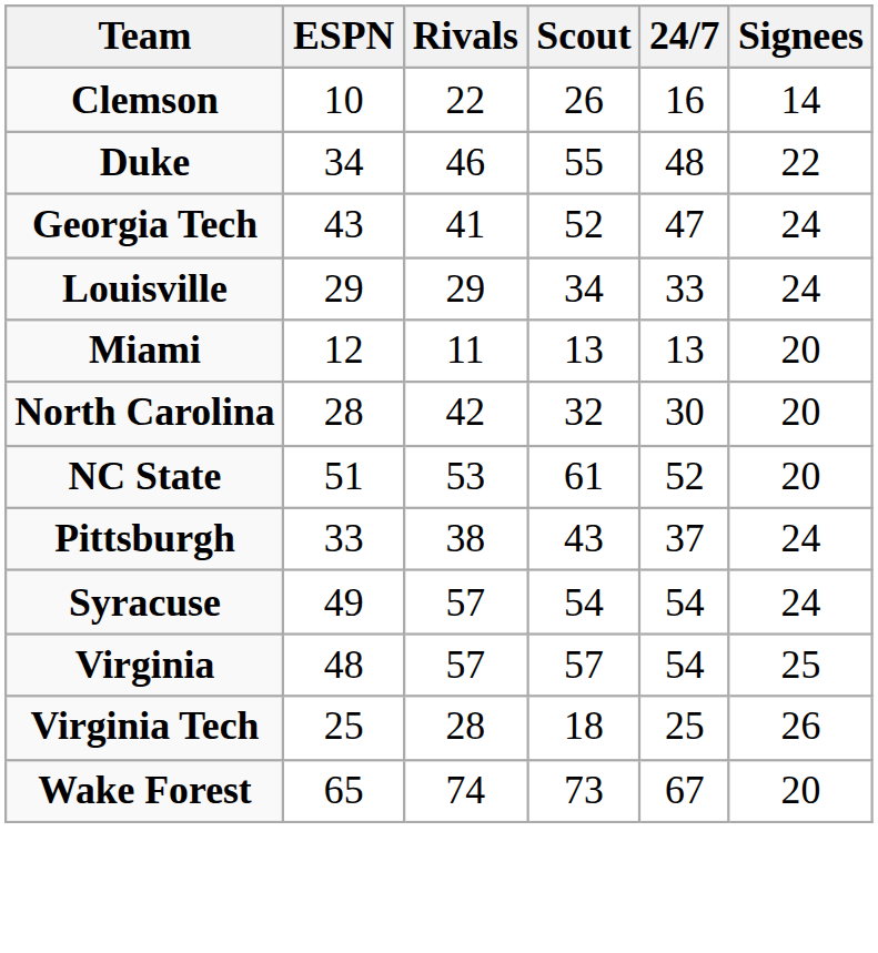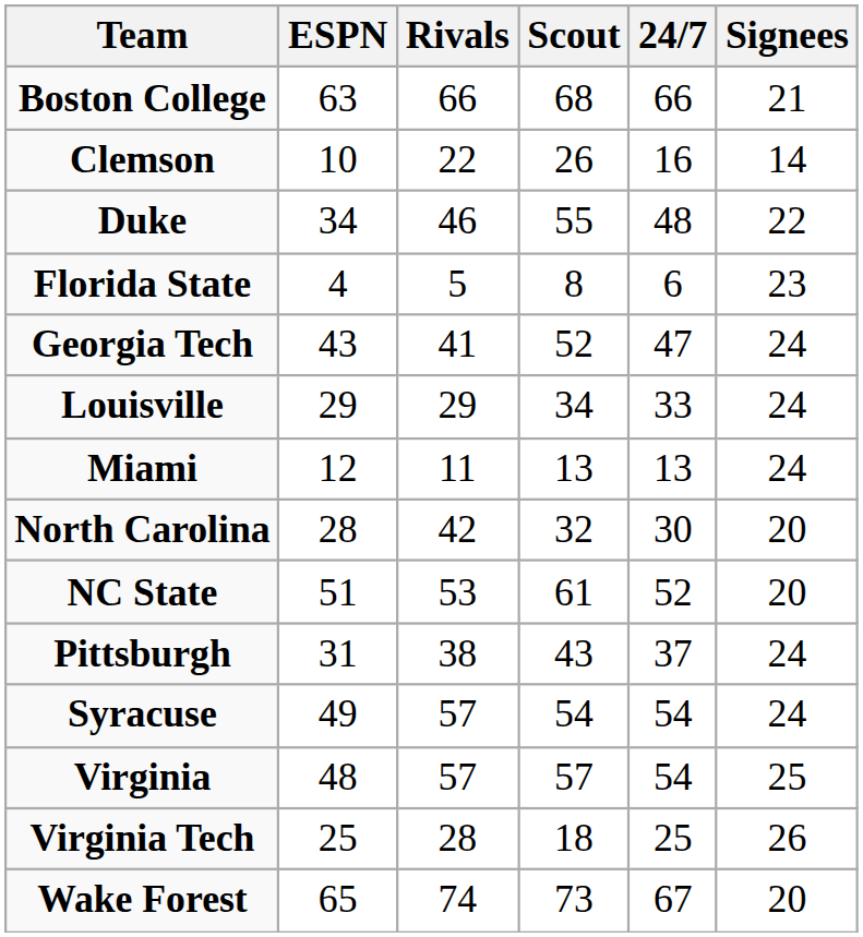+ row: Boston College | 63 | 66 | 68 | 66 | 21
+ row: Florida State | 4 | 5 | 8 | 6 | 23
Miami | Signees: 20 -> 24
Pittsburgh | ESPN: 33 -> 31
